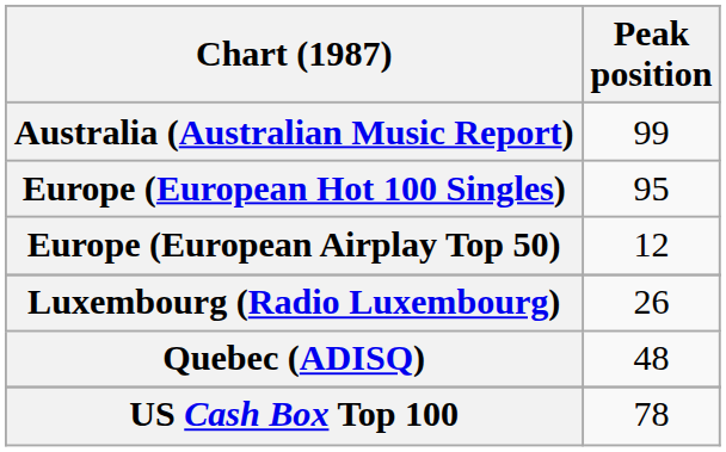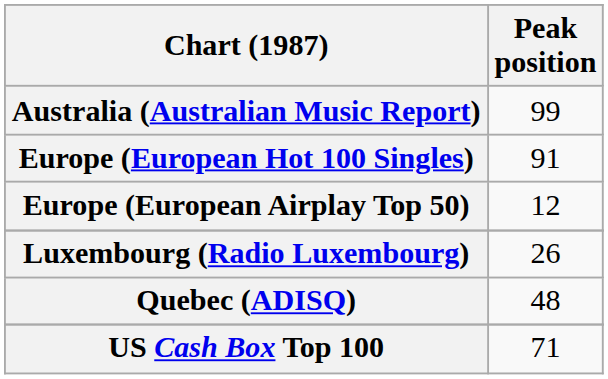Europe (European Hot 100 Singles) | Peak position: 95 -> 91
US Cash Box Top 100 | Peak position: 78 -> 71
